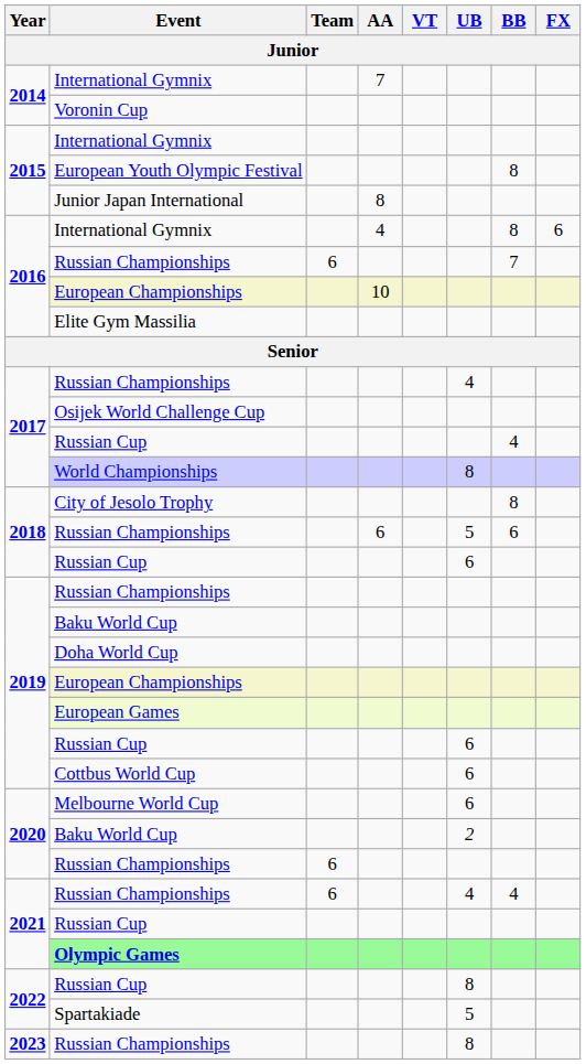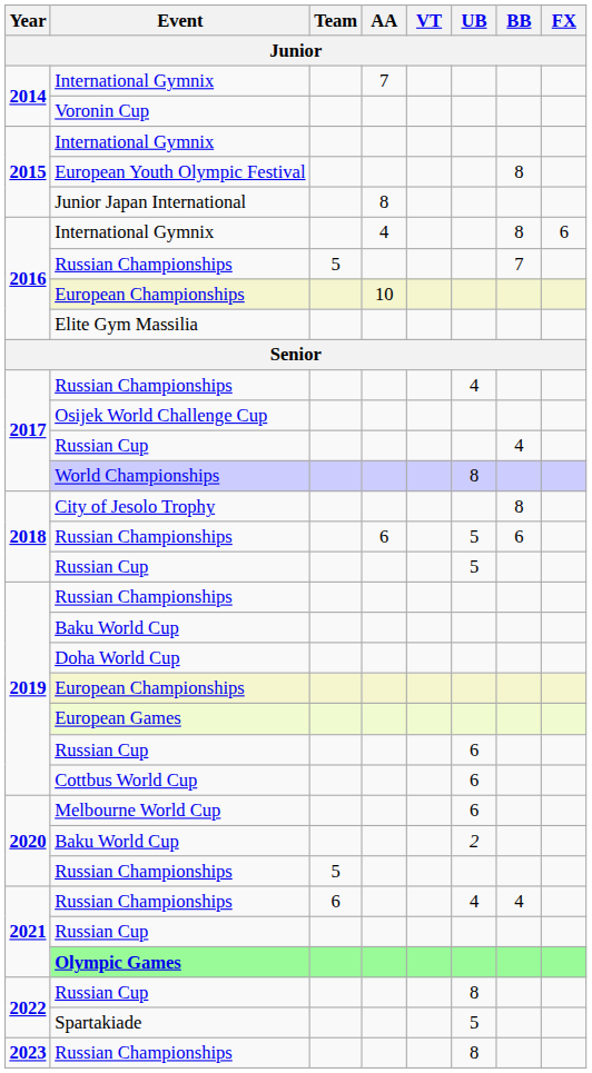2016 / Russian Championships | Team: 6 -> 5
2018 / Russian Cup | UB: 6 -> 5
2020 / Russian Championships | Team: 6 -> 5
